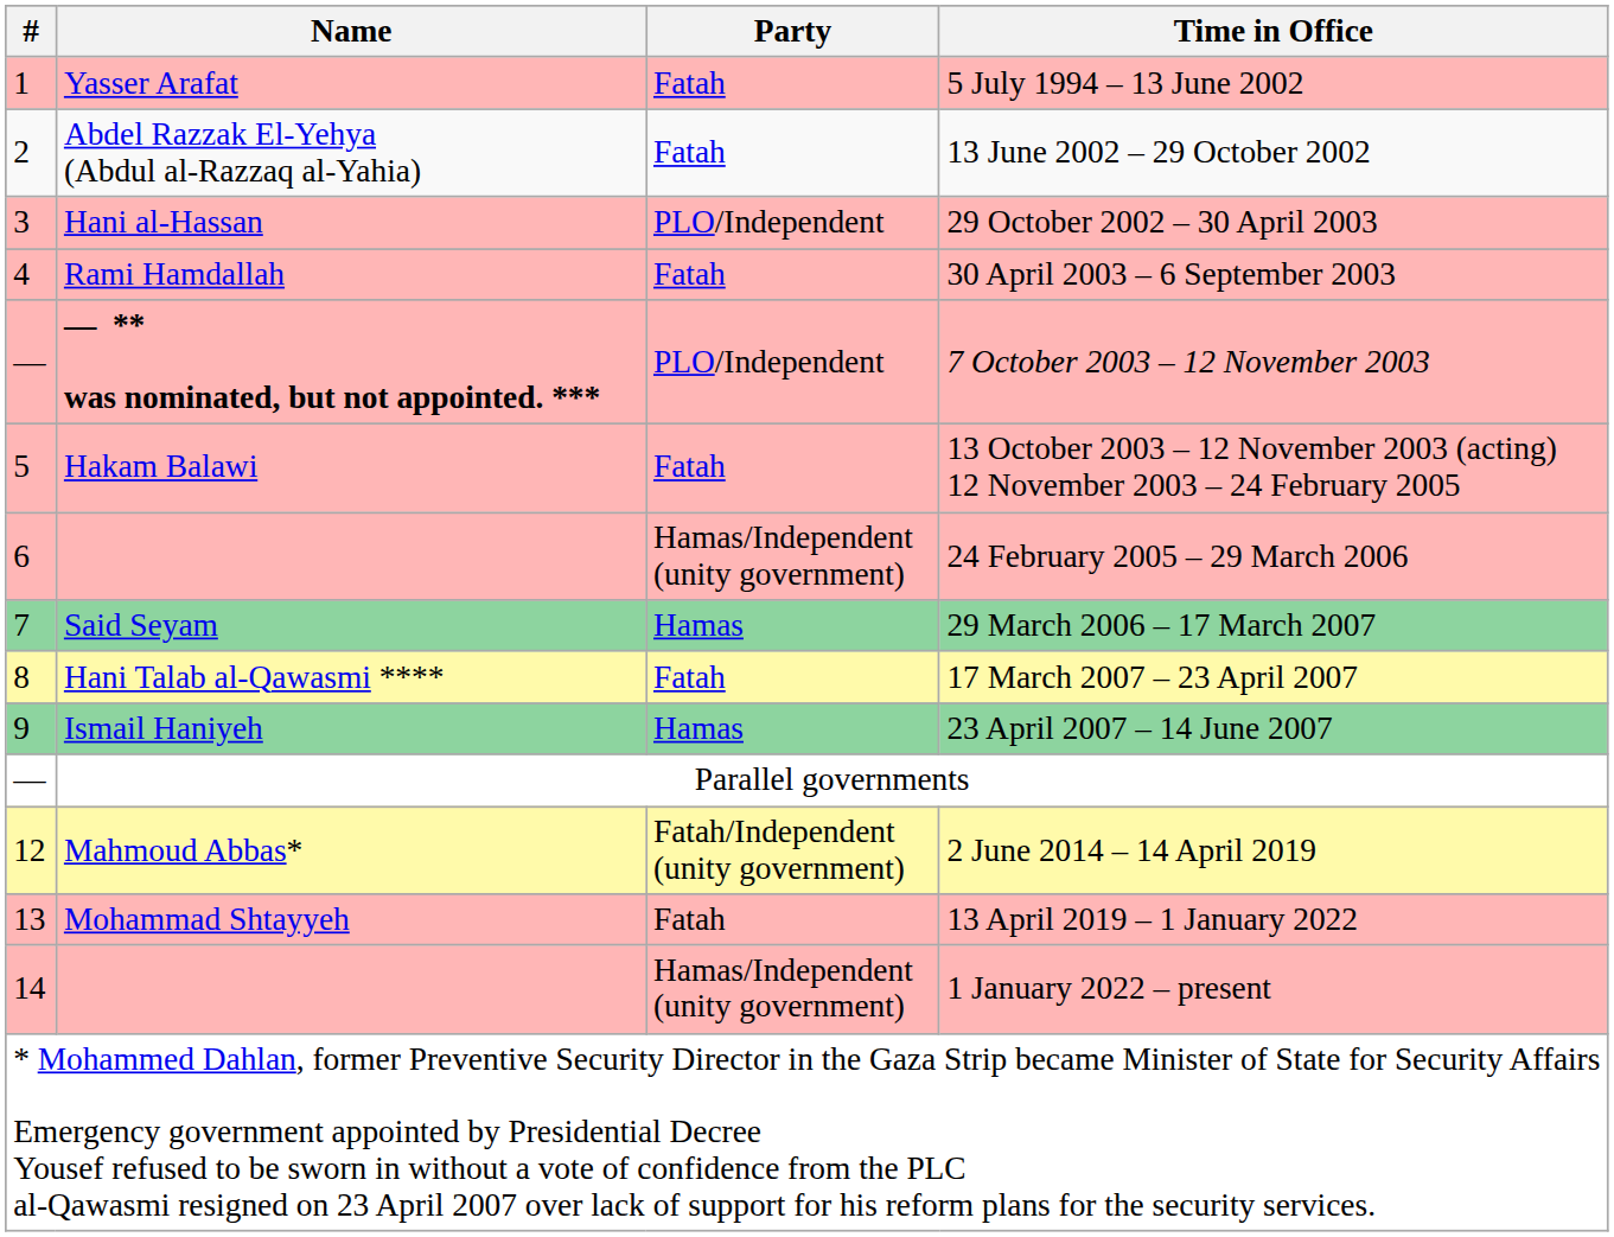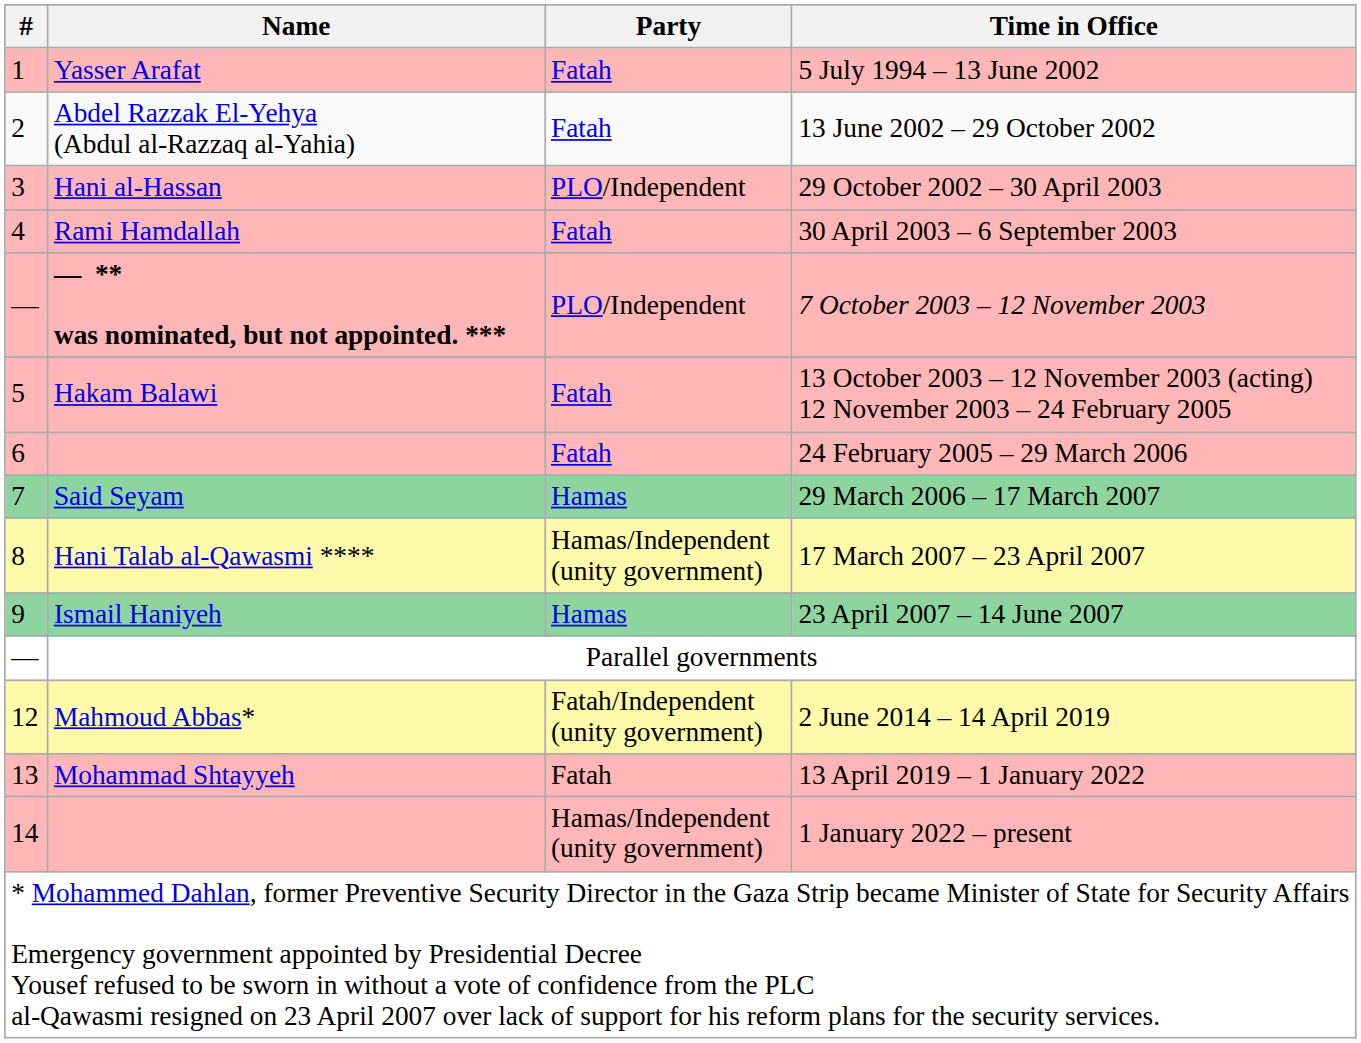24 February 2005 – 29 March 2006 | Party: Hamas/Independent (unity government) -> Fatah
17 March 2007 – 23 April 2007 | Party: Fatah -> Hamas/Independent (unity government)
